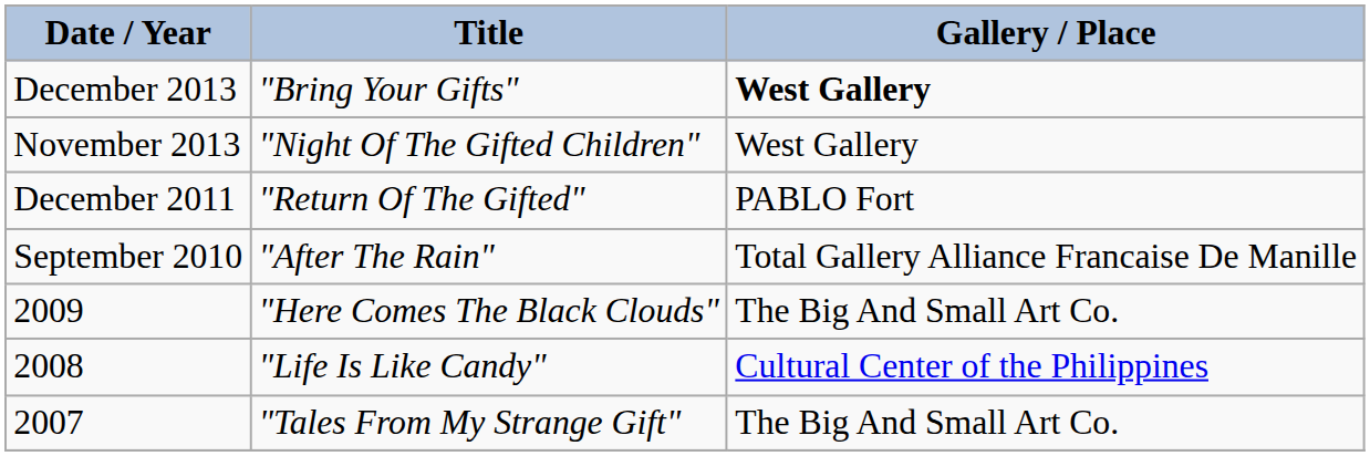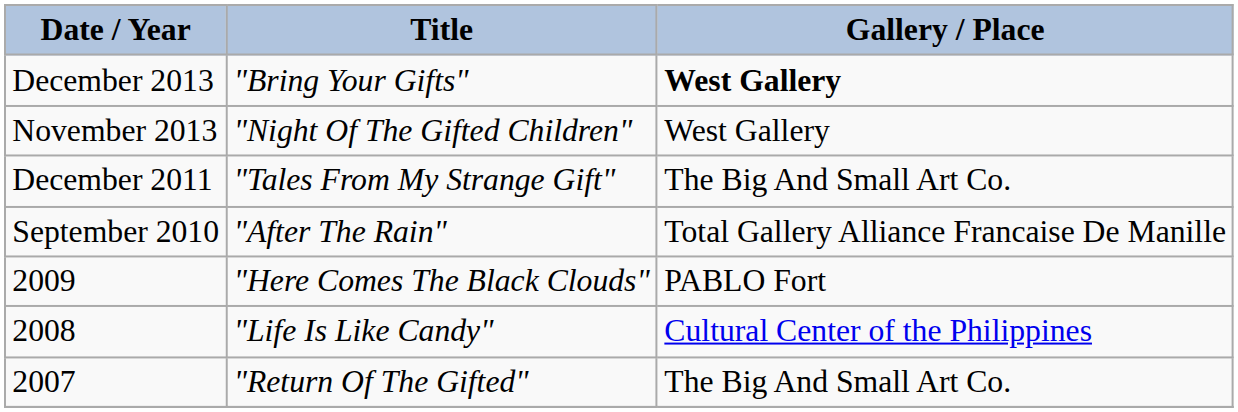December 2011 | Title: "Return Of The Gifted" -> "Tales From My Strange Gift"
December 2011 | Gallery / Place: PABLO Fort -> The Big And Small Art Co.
2009 | Gallery / Place: The Big And Small Art Co. -> PABLO Fort
2007 | Title: "Tales From My Strange Gift" -> "Return Of The Gifted"
